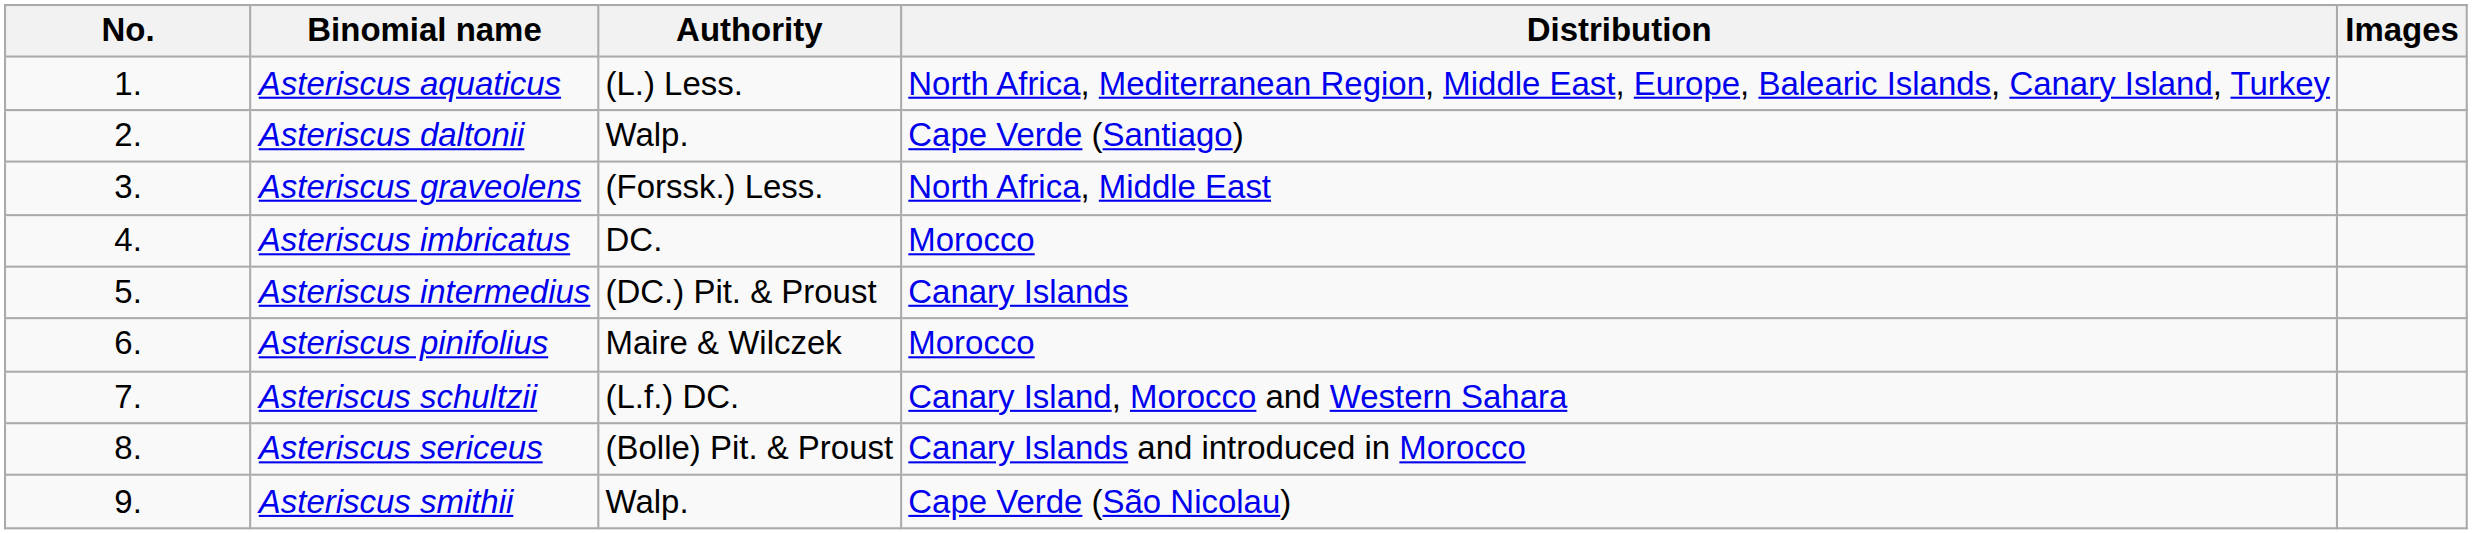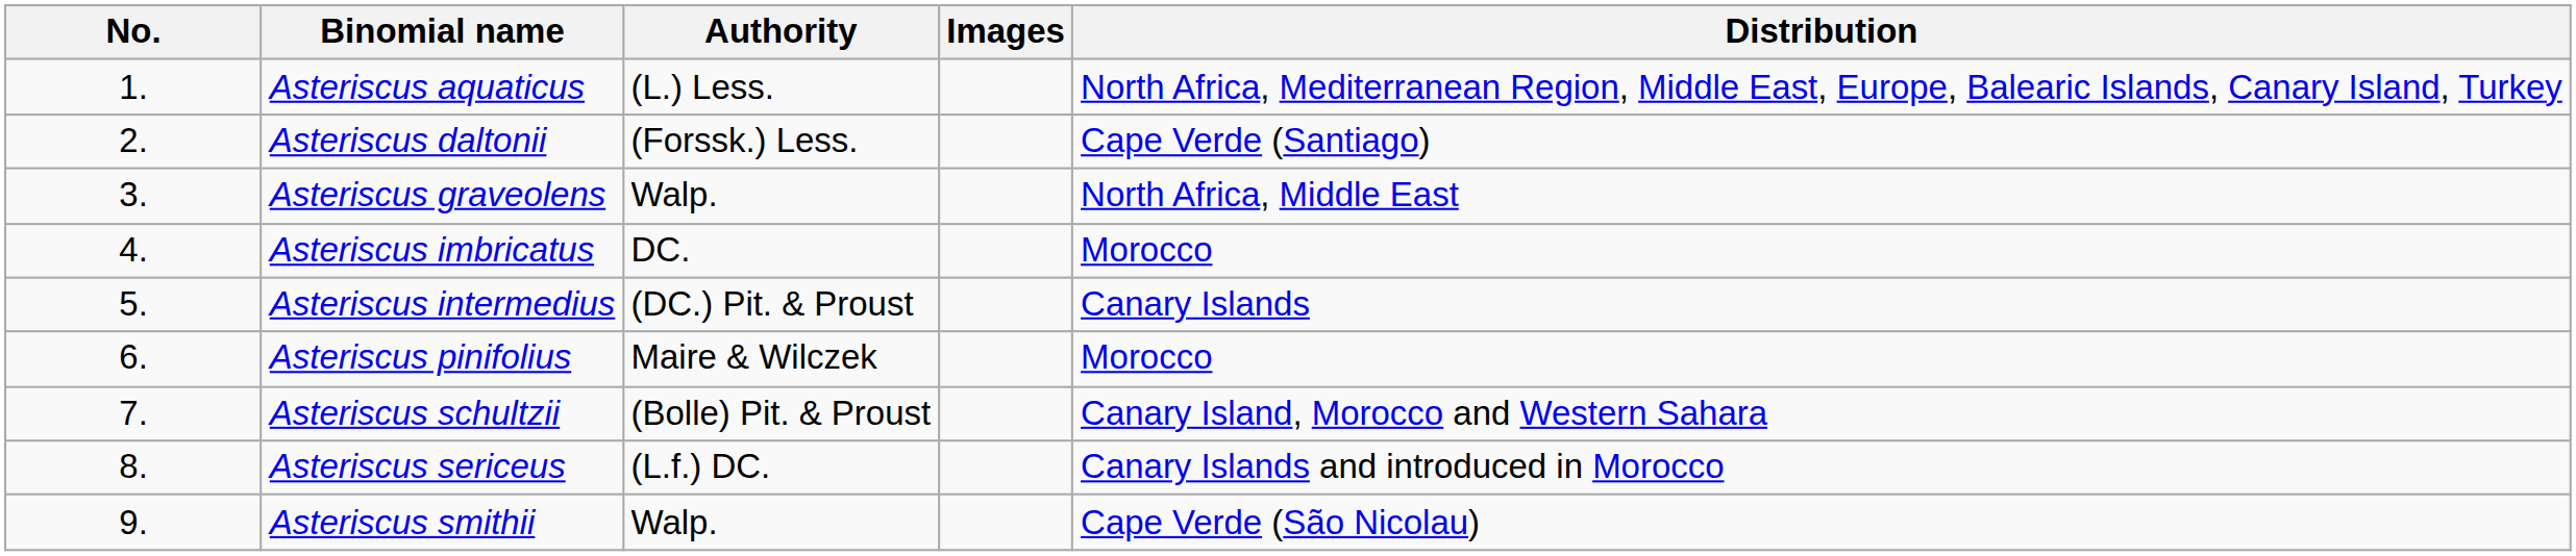columns swapped: Distribution <-> Images
Asteriscus daltonii | Authority: Walp. -> (Forssk.) Less.
Asteriscus graveolens | Authority: (Forssk.) Less. -> Walp.
Asteriscus schultzii | Authority: (L.f.) DC. -> (Bolle) Pit. & Proust
Asteriscus sericeus | Authority: (Bolle) Pit. & Proust -> (L.f.) DC.
